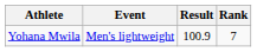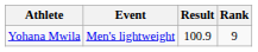Yohana Mwila | Rank: 7 -> 9
